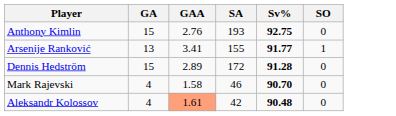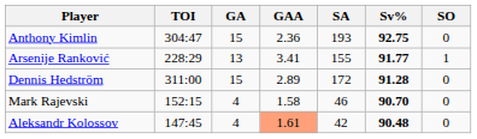+ column: TOI | 304:47 | 228:29 | 311:00 | 152:15 | 147:45
Anthony Kimlin | GAA: 2.76 -> 2.36
